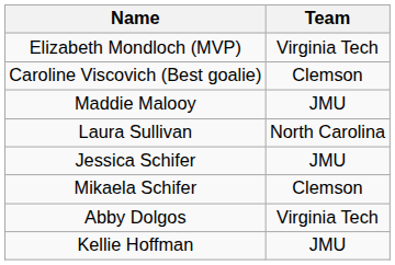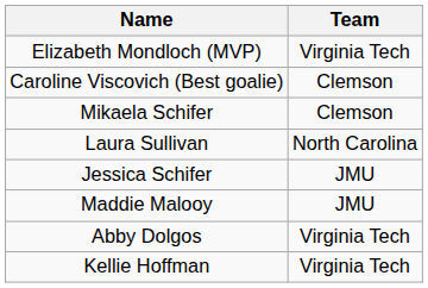rows swapped: Maddie Malooy <-> Mikaela Schifer
Kellie Hoffman | Team: JMU -> Virginia Tech
